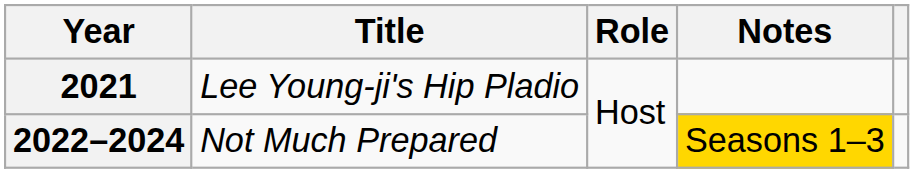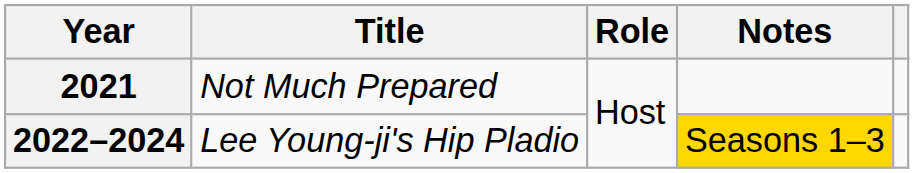2021 | Title: Lee Young-ji's Hip Pladio -> Not Much Prepared
2022–2024 | Title: Not Much Prepared -> Lee Young-ji's Hip Pladio
